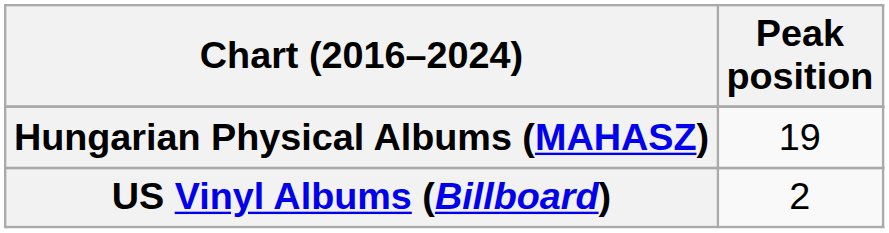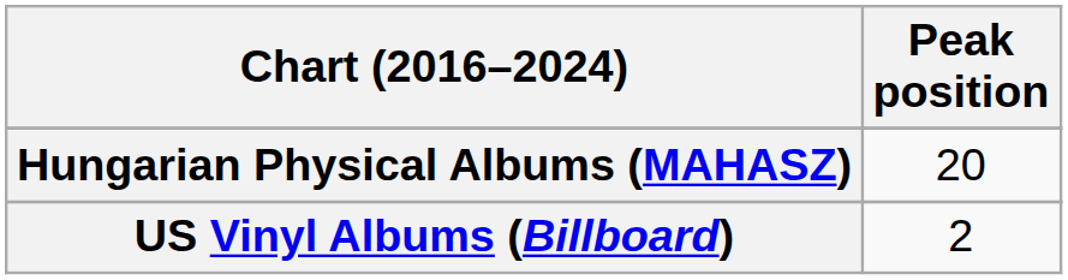Hungarian Physical Albums (MAHASZ) | Peak position: 19 -> 20
